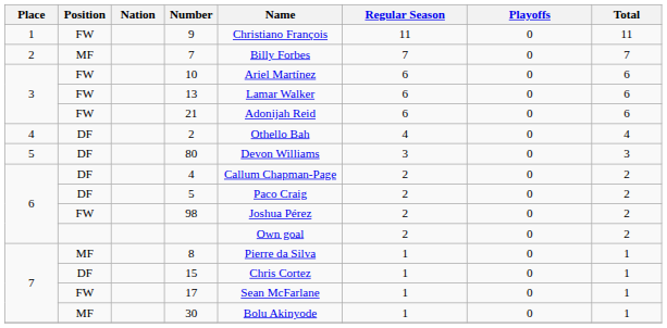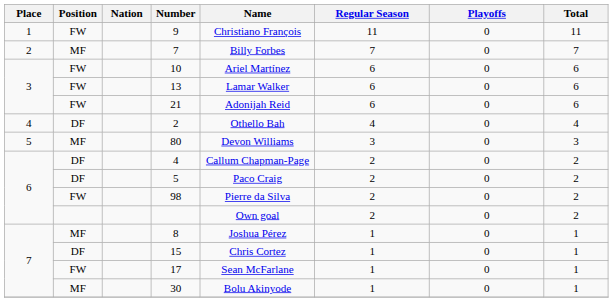80 | Position: DF -> MF
98 | Name: Joshua Pérez -> Pierre da Silva
8 | Name: Pierre da Silva -> Joshua Pérez
